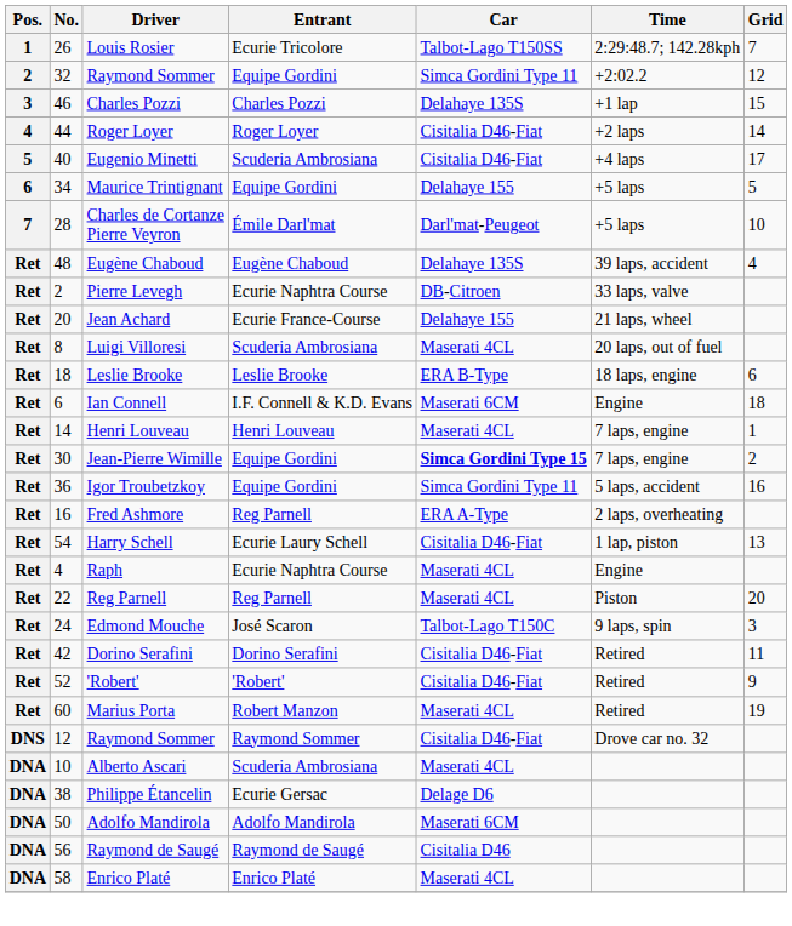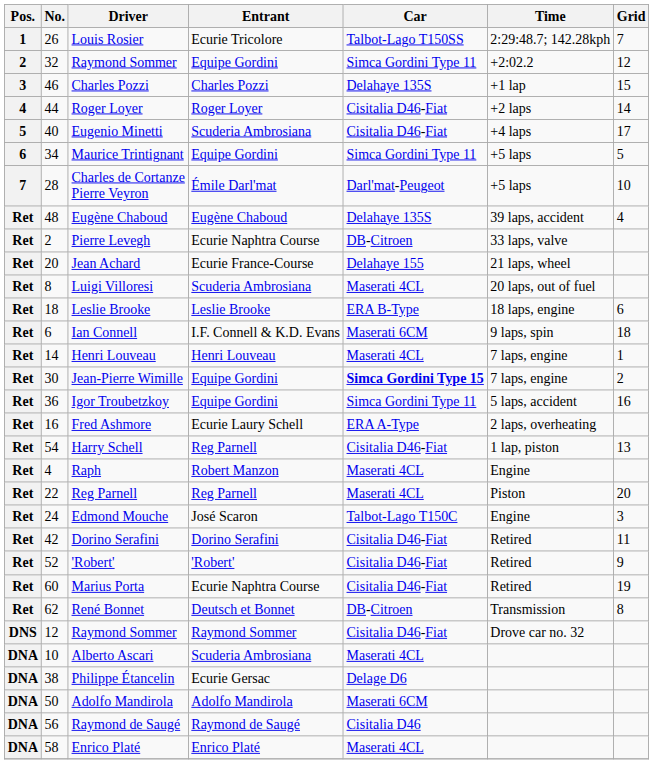Maurice Trintignant | Car: Delahaye 155 -> Simca Gordini Type 11
Ian Connell | Time: Engine -> 9 laps, spin
Fred Ashmore | Entrant: Reg Parnell -> Ecurie Laury Schell
Harry Schell | Entrant: Ecurie Laury Schell -> Reg Parnell
Raph | Entrant: Ecurie Naphtra Course -> Robert Manzon
Edmond Mouche | Time: 9 laps, spin -> Engine
Marius Porta | Entrant: Robert Manzon -> Ecurie Naphtra Course
Marius Porta | Car: Maserati 4CL -> Cisitalia D46-Fiat
+ row: Ret | 62 | René Bonnet | Deutsch et Bonnet | DB-Citroen | Transmission | 8
